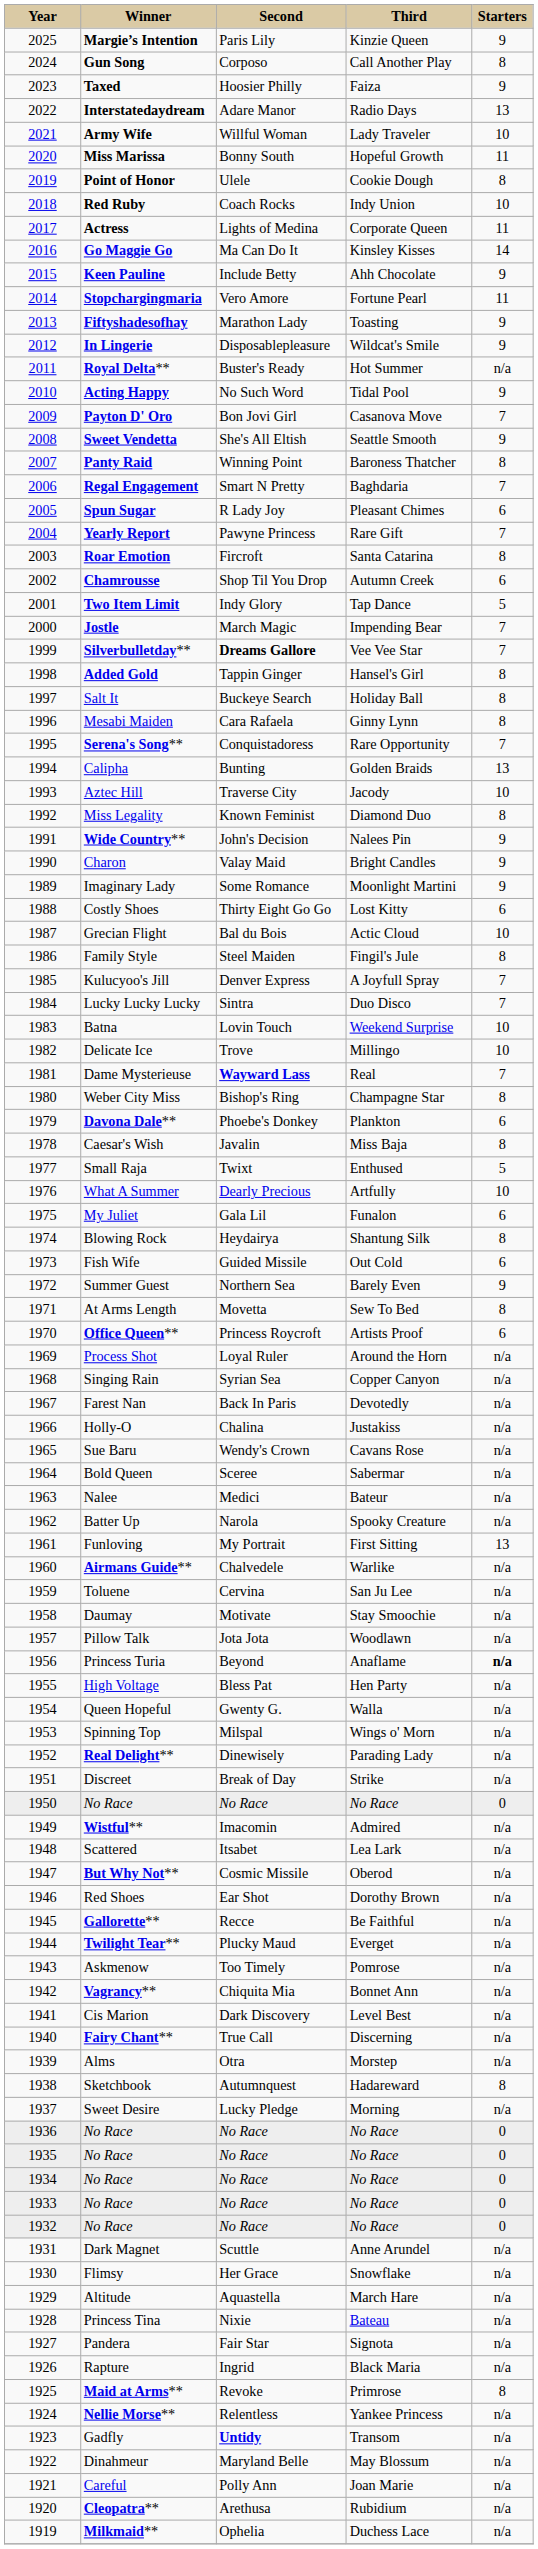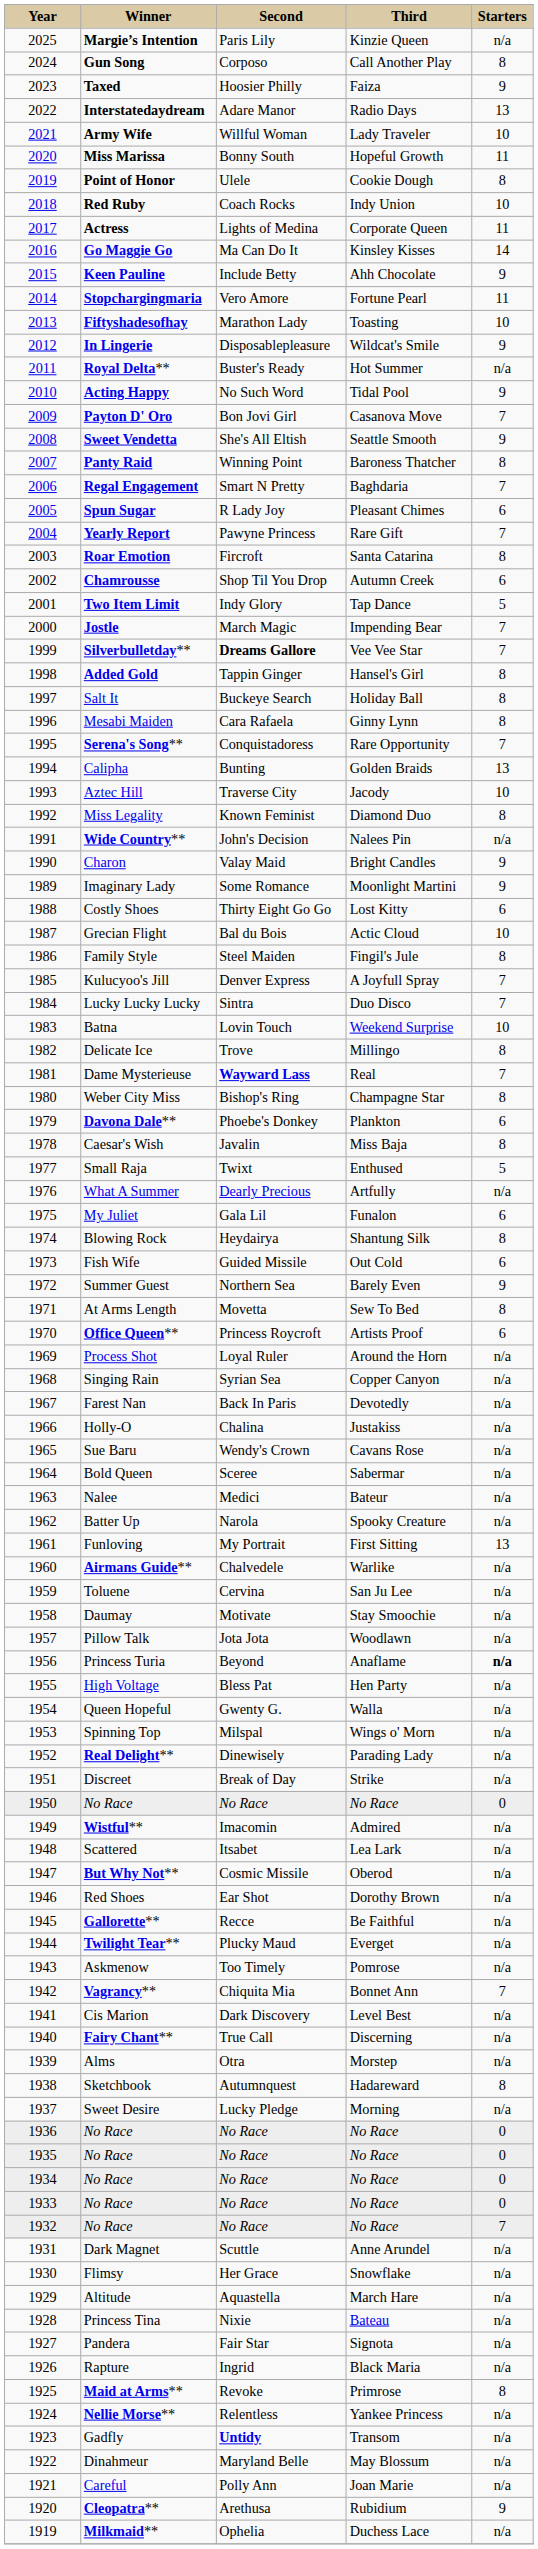Margie’s Intention | Starters: 9 -> n/a
Fiftyshadesofhay | Starters: 9 -> 10
Wide Country** | Starters: 9 -> n/a
Delicate Ice | Starters: 10 -> 8
What A Summer | Starters: 10 -> n/a
Vagrancy** | Starters: n/a -> 7
1932 / No Race | Starters: 0 -> 7
Cleopatra** | Starters: n/a -> 9
